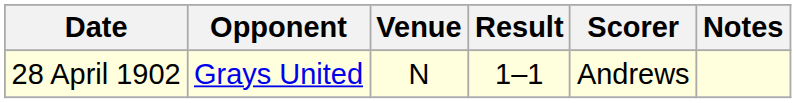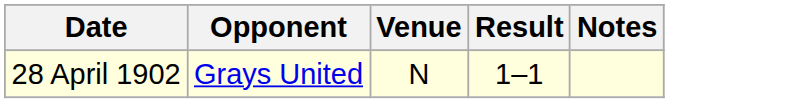- column: Scorer | Andrews
